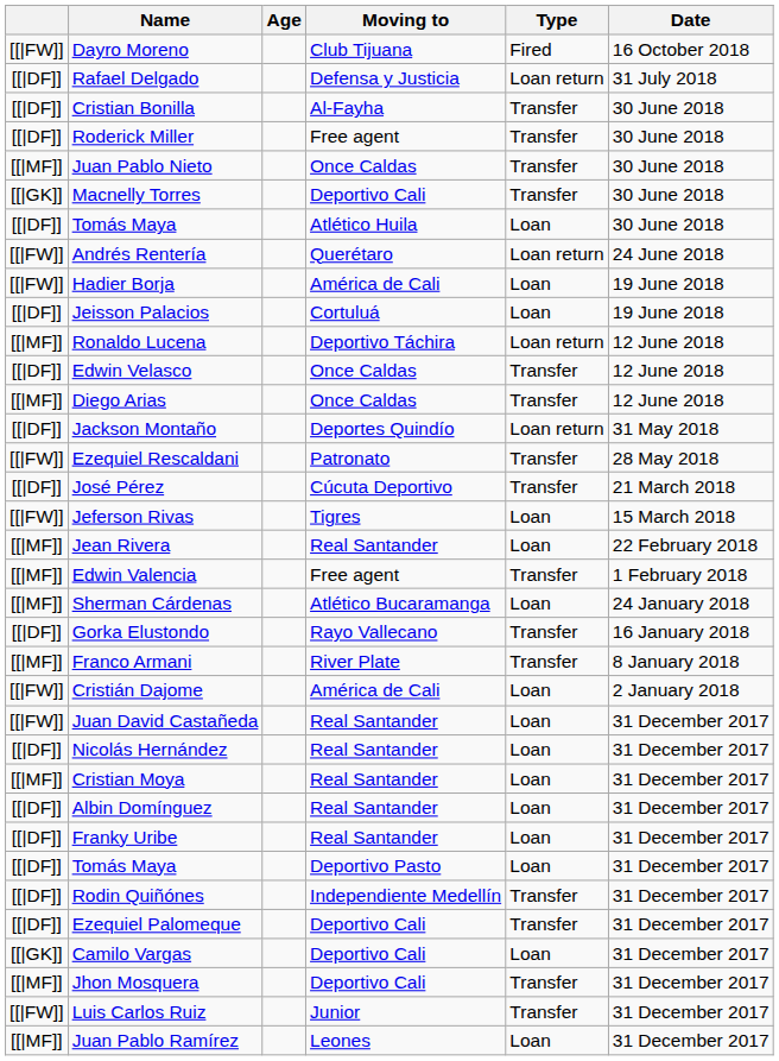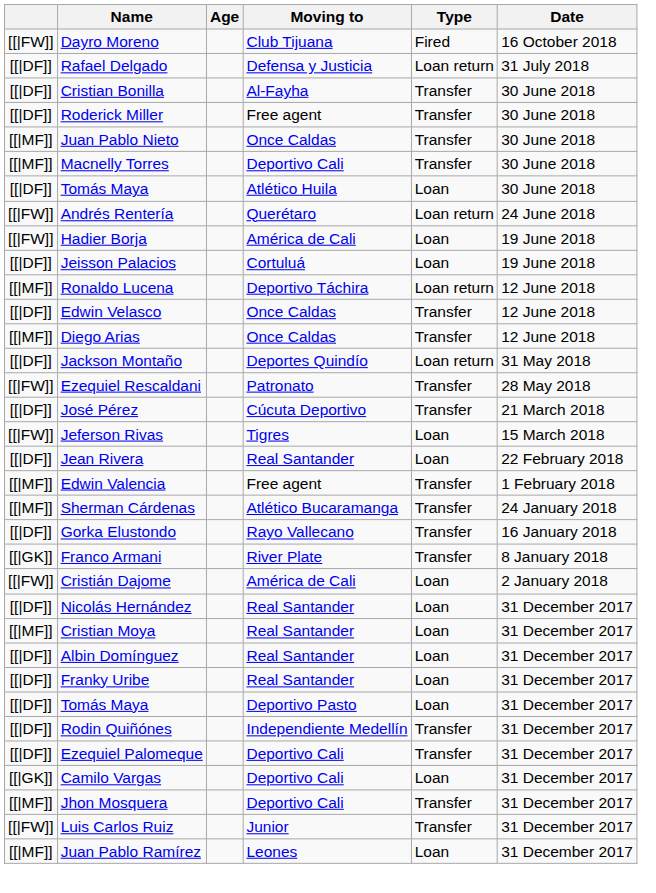Macnelly Torres | column 1: [[|GK]] -> [[|MF]]
Jean Rivera | column 1: [[|MF]] -> [[|DF]]
Sherman Cárdenas | Type: Loan -> Transfer
Franco Armani | column 1: [[|MF]] -> [[|GK]]
- row: [[|FW]] | Juan David Castañeda | Real Santander | Loan | 31 December 2017
